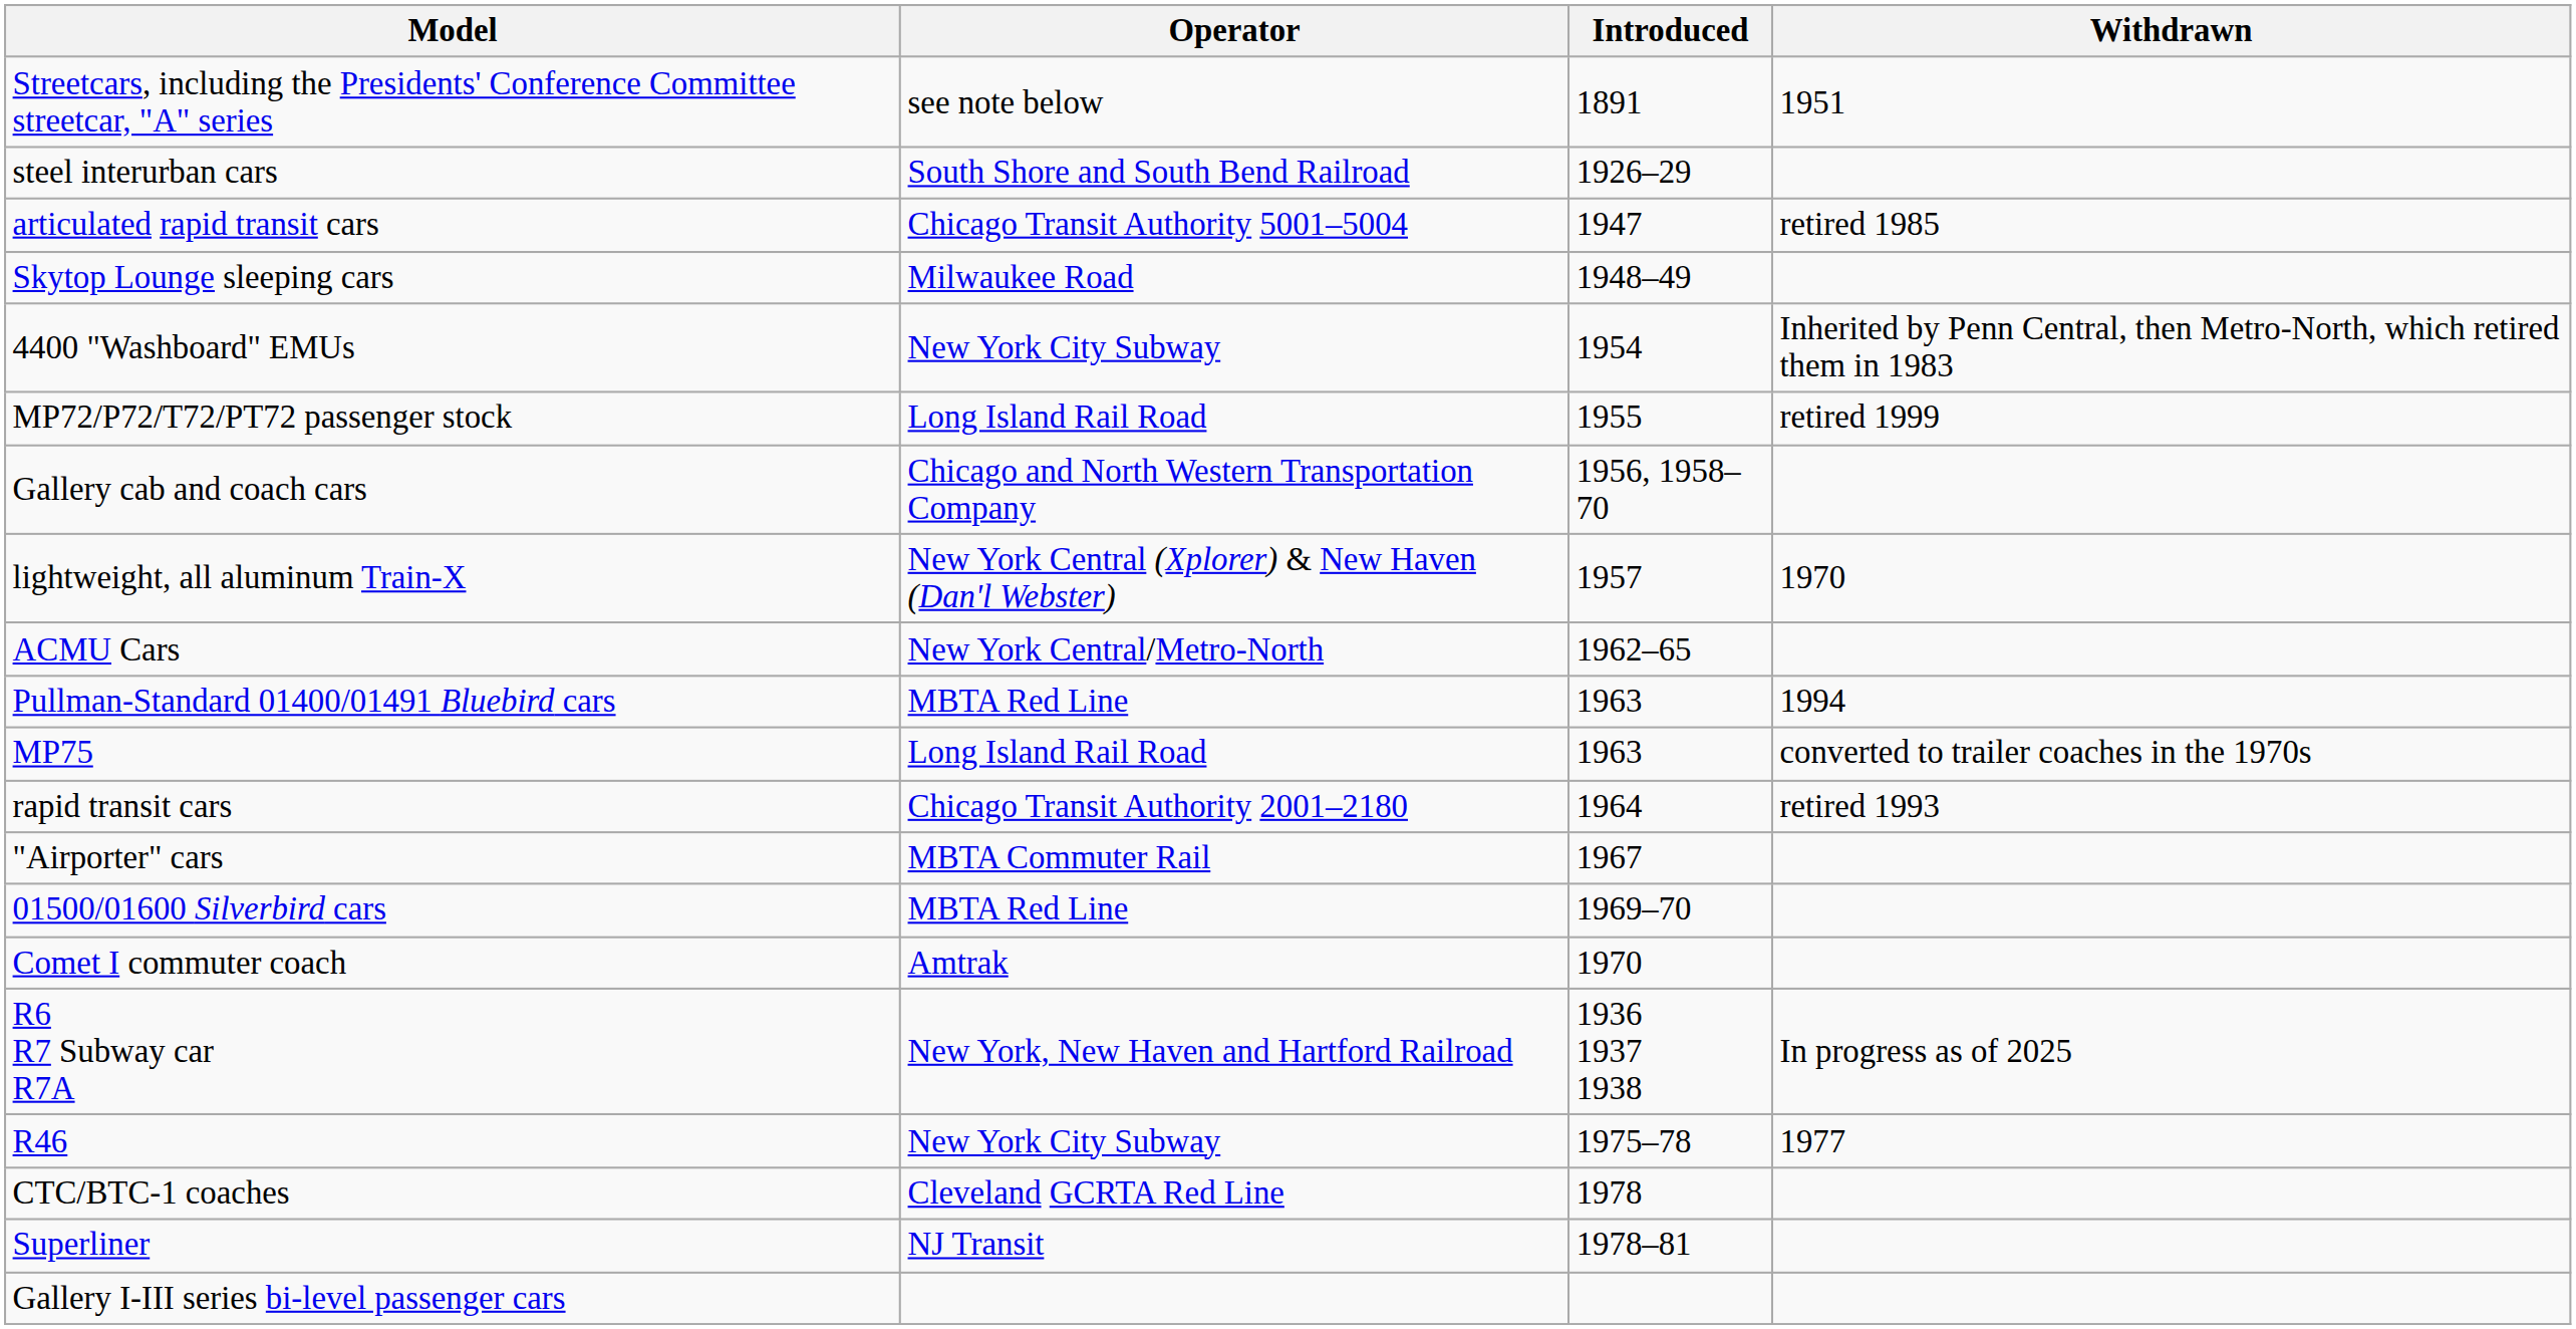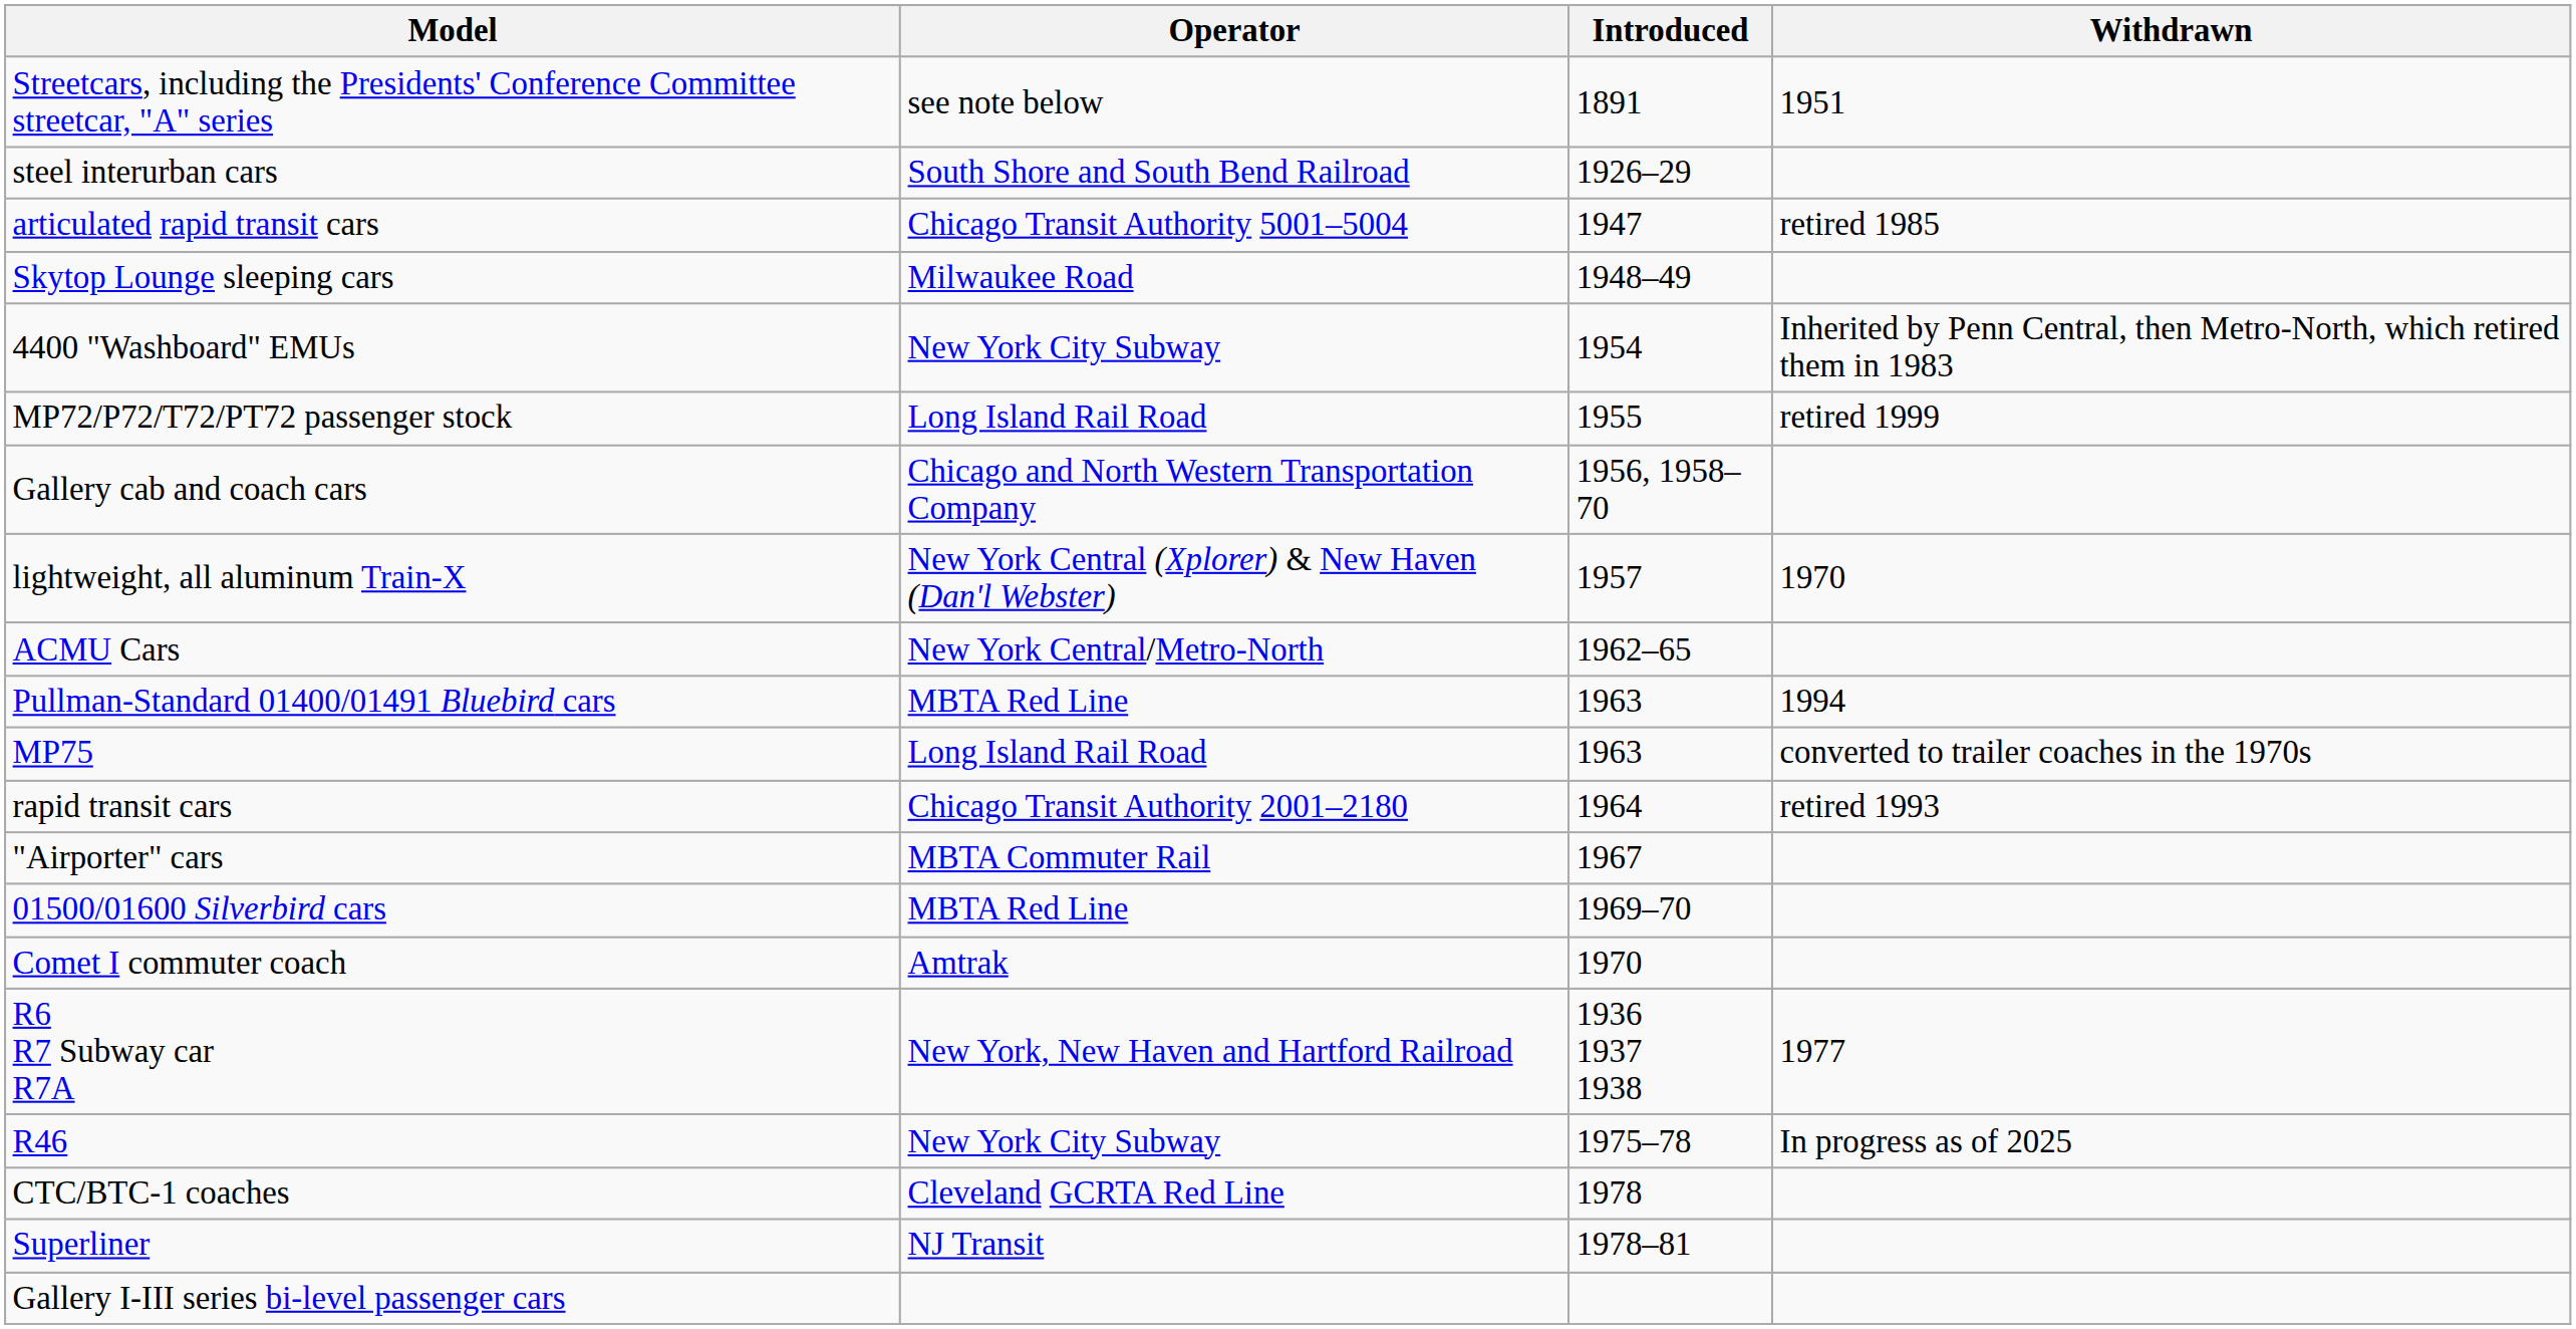R6 R7 Subway car R7A | Withdrawn: In progress as of 2025 -> 1977
R46 | Withdrawn: 1977 -> In progress as of 2025
